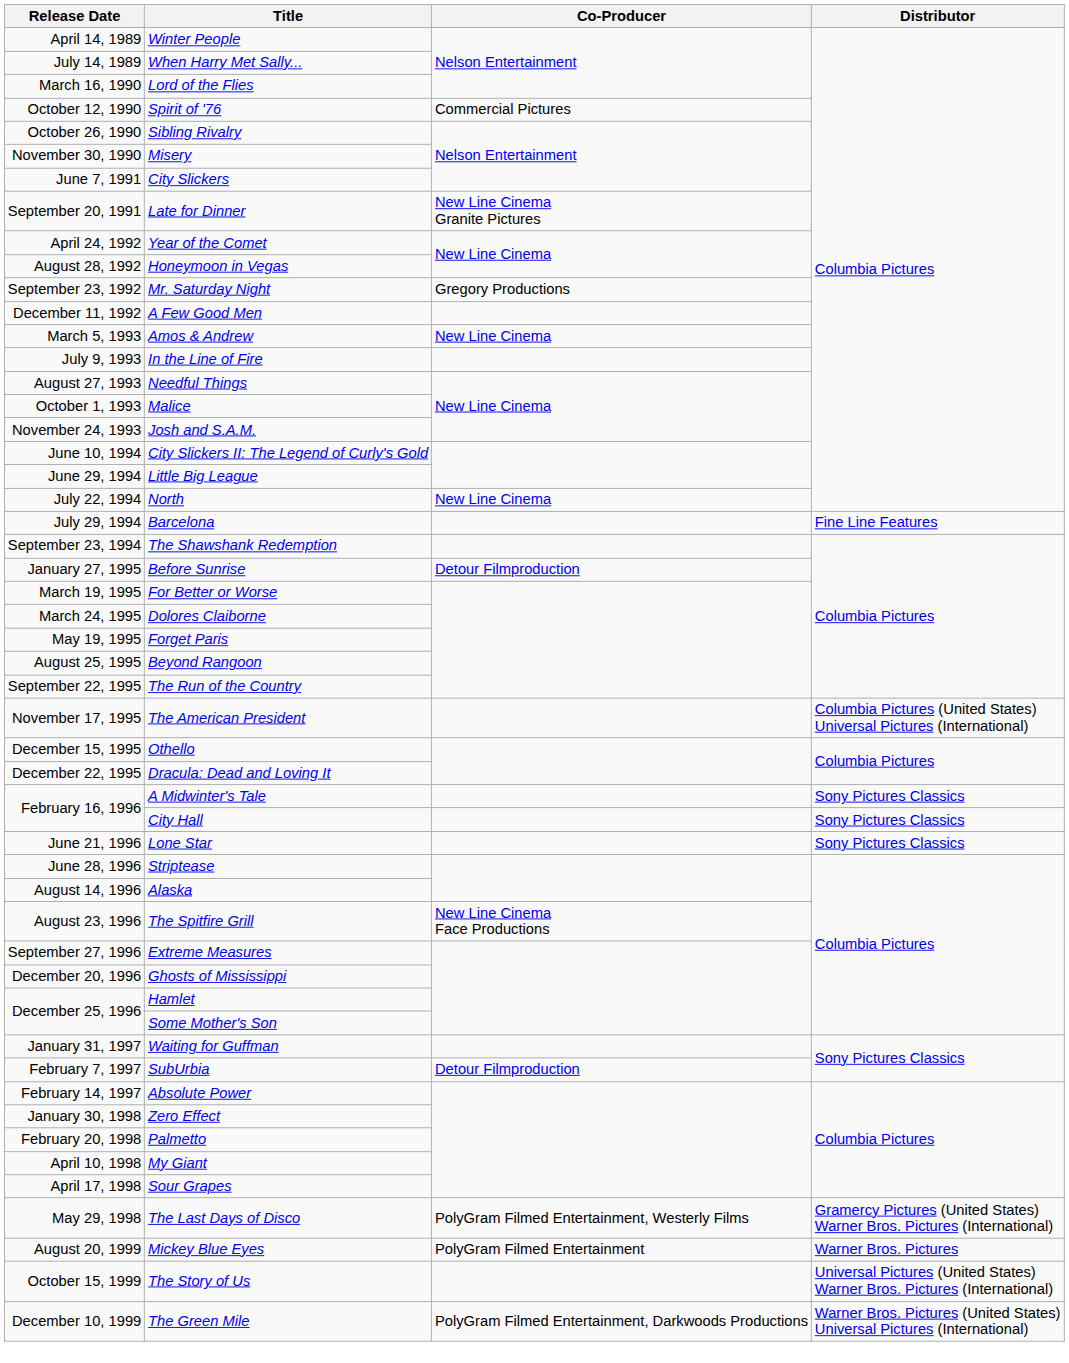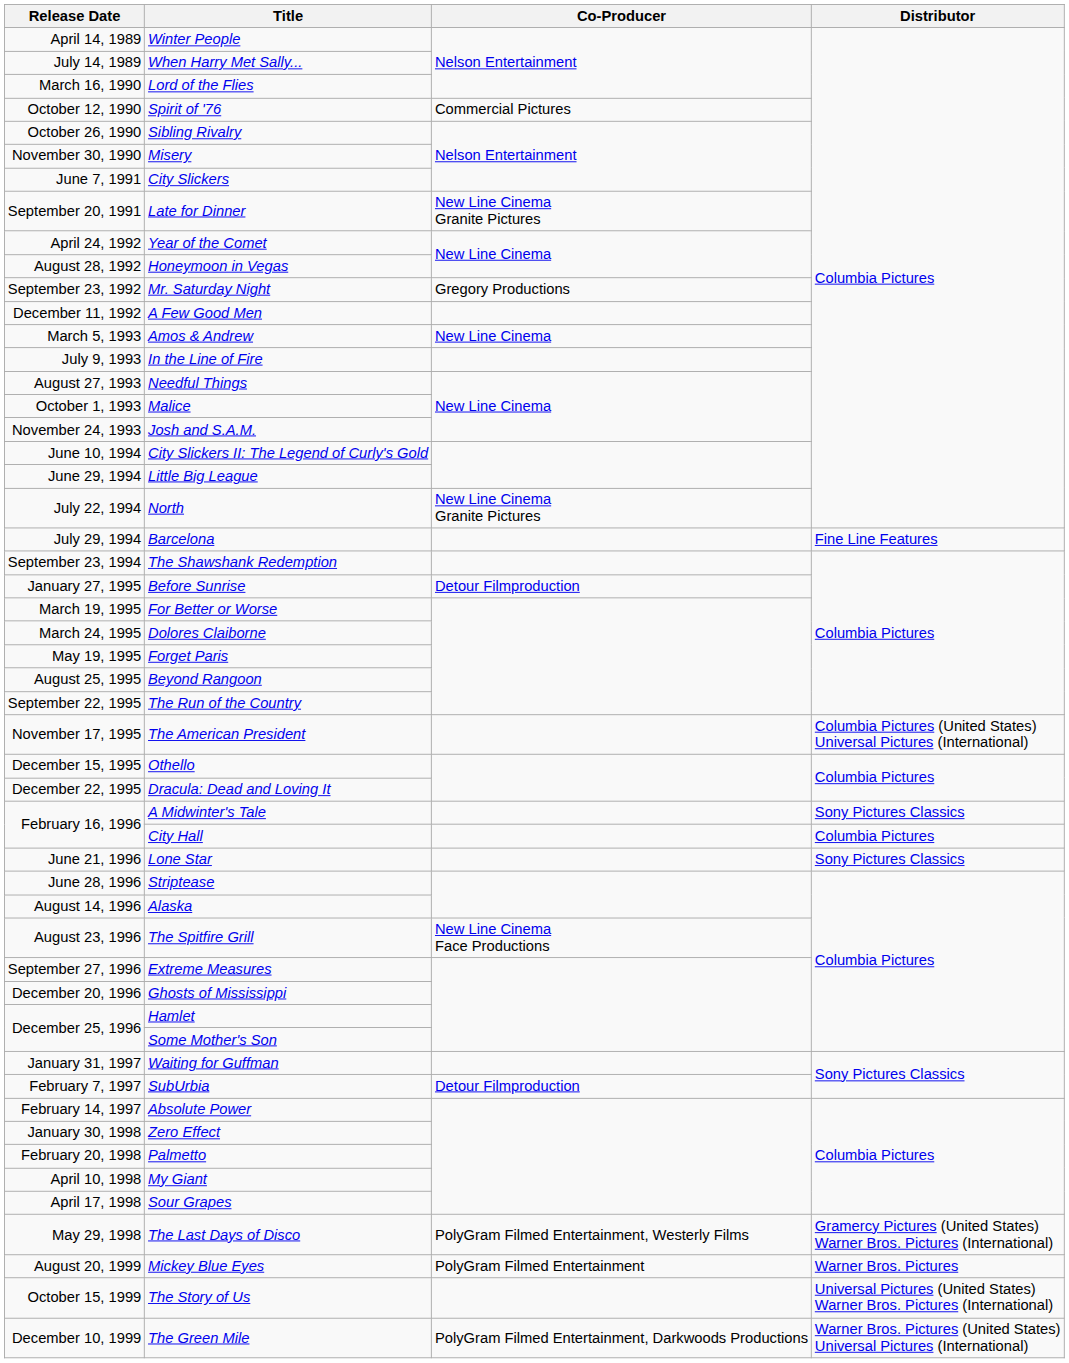North | Co-Producer: New Line Cinema -> New Line Cinema Granite Pictures
City Hall | Distributor: Sony Pictures Classics -> Columbia Pictures
